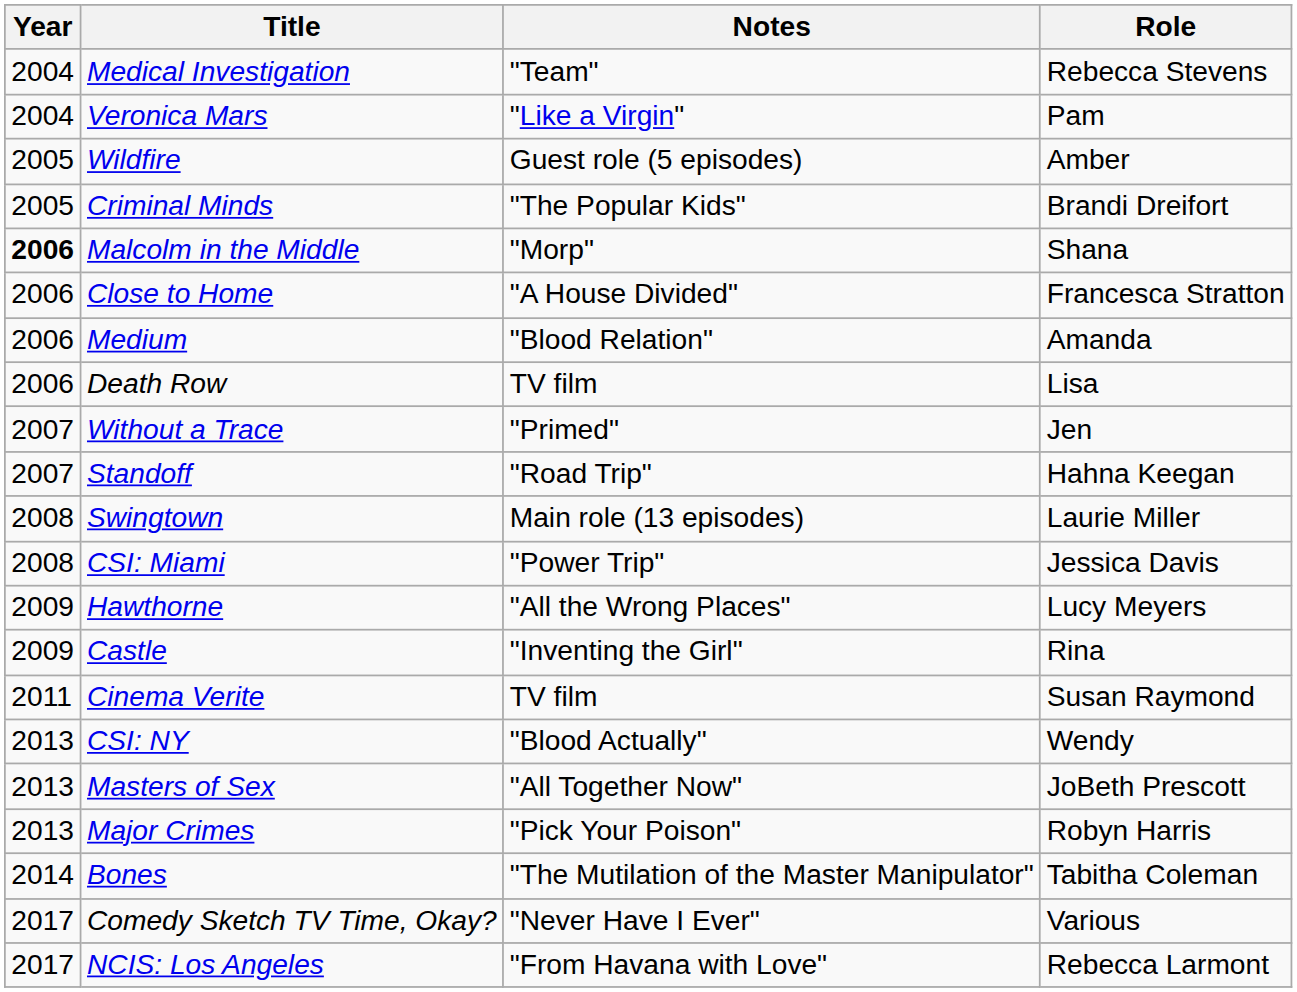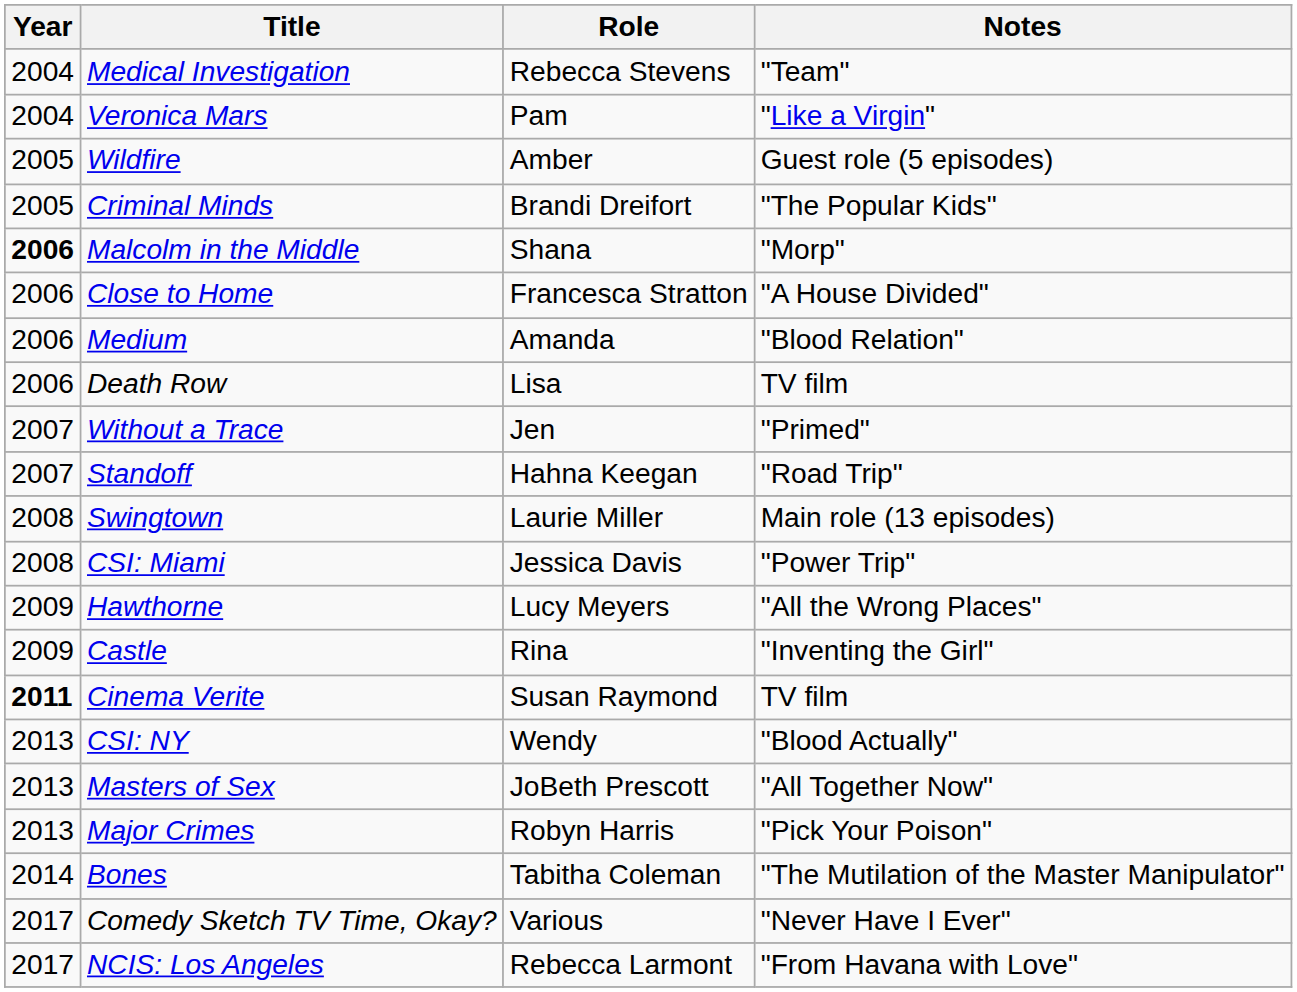columns swapped: Role <-> Notes
Cinema Verite | Year: normal -> bold
